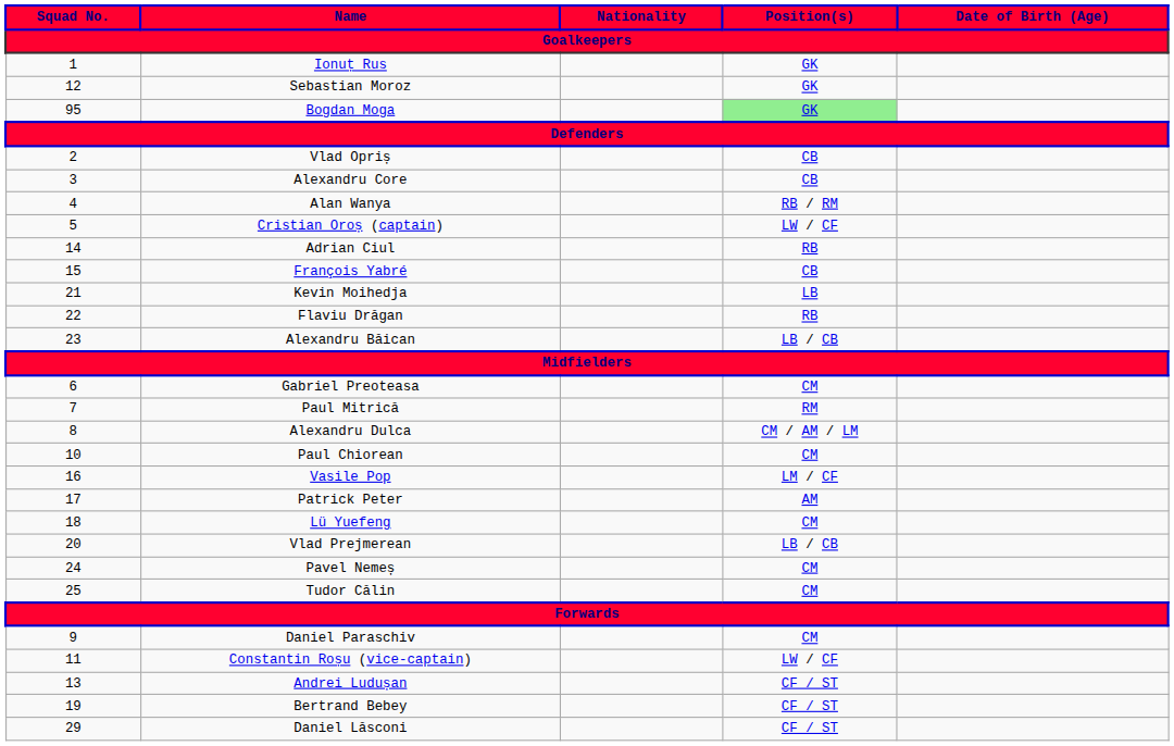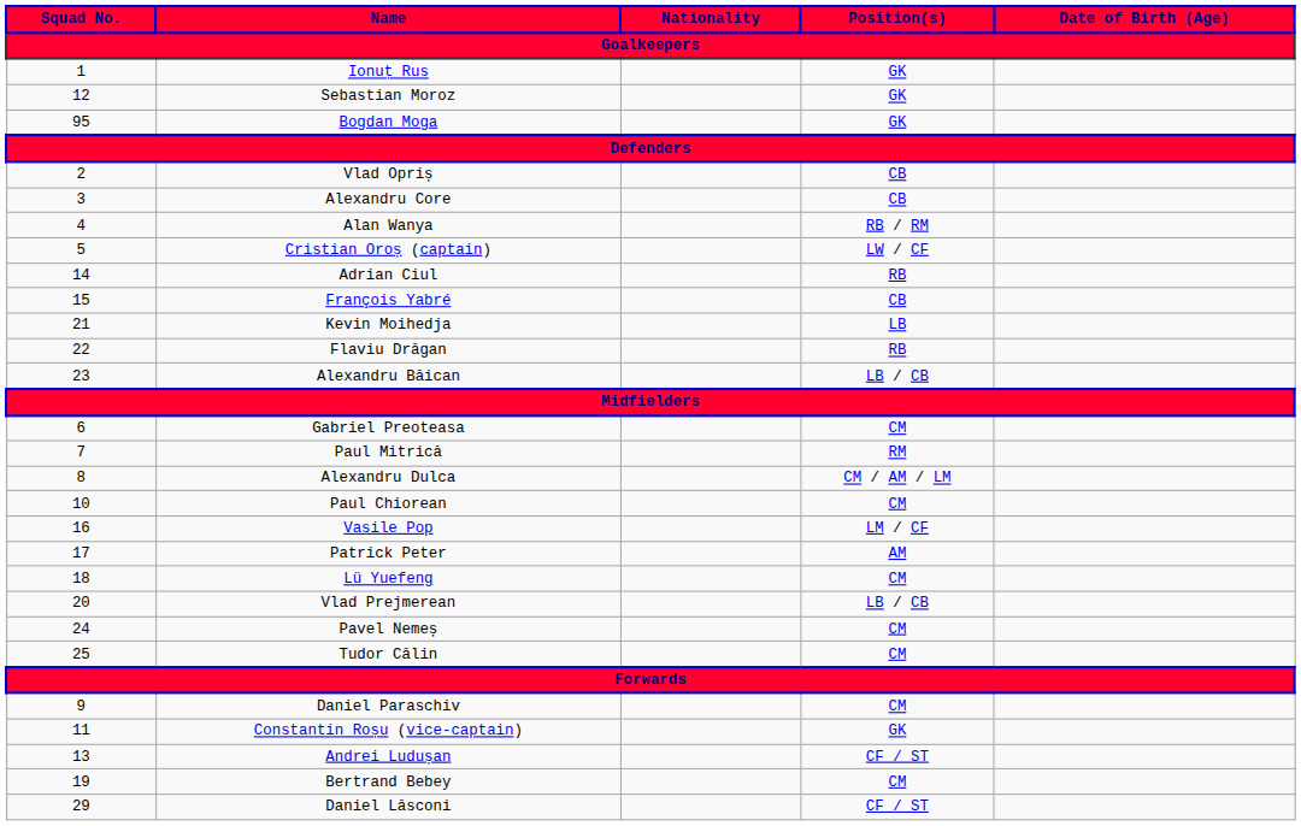Bogdan Moga | Position(s): lightgreen background -> no background
Constantin Roșu (vice-captain) | Position(s): LW / CF -> GK
Bertrand Bebey | Position(s): CF / ST -> CM
